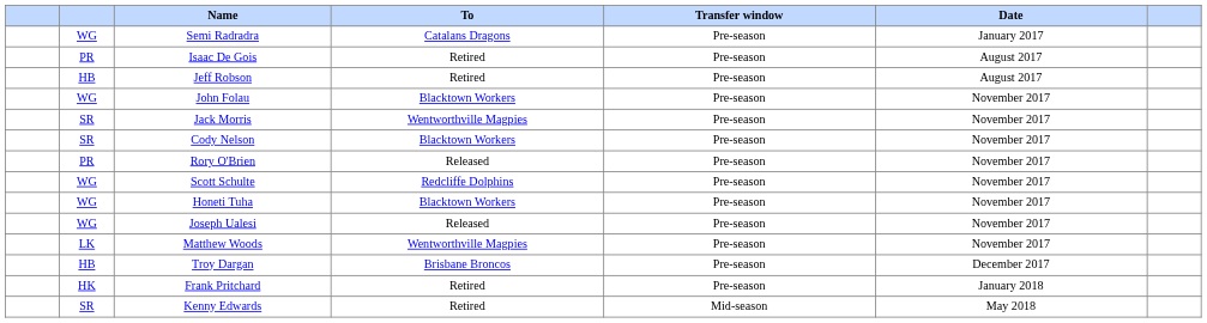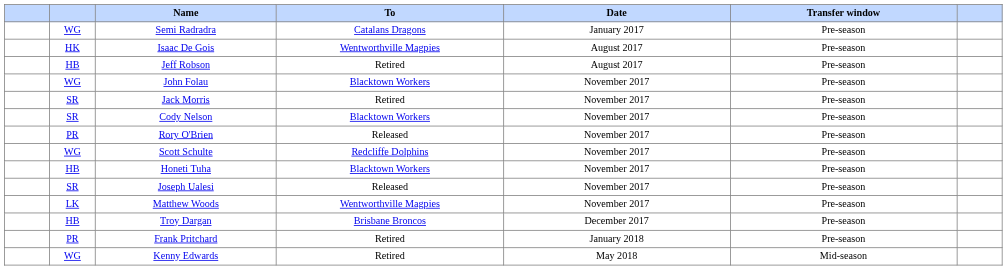columns swapped: Transfer window <-> Date
Isaac De Gois | column 2: PR -> HK
Isaac De Gois | To: Retired -> Wentworthville Magpies
Jack Morris | To: Wentworthville Magpies -> Retired
Honeti Tuha | column 2: WG -> HB
Joseph Ualesi | column 2: WG -> SR
Frank Pritchard | column 2: HK -> PR
Kenny Edwards | column 2: SR -> WG
